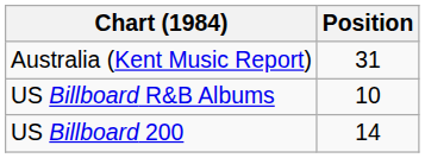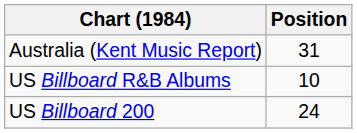US Billboard 200 | Position: 14 -> 24
